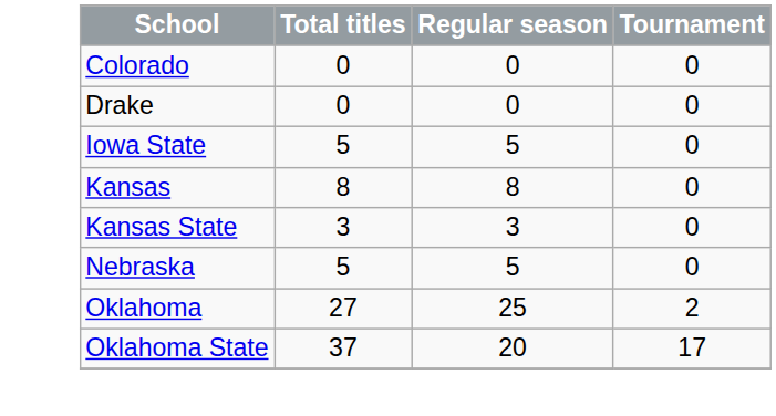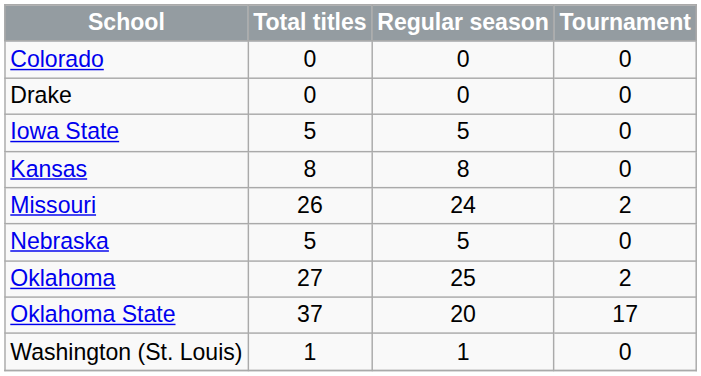- row: Kansas State | 3 | 3 | 0
+ row: Missouri | 26 | 24 | 2
+ row: Washington (St. Louis) | 1 | 1 | 0
